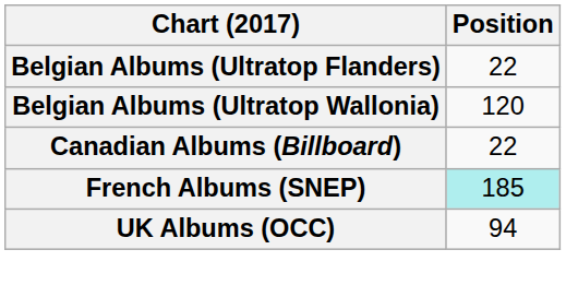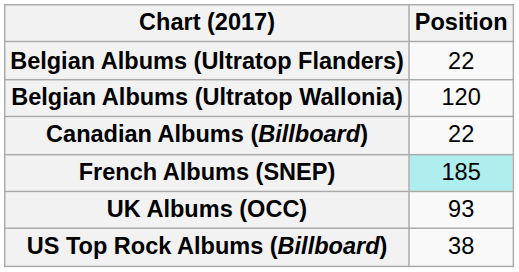UK Albums (OCC) | Position: 94 -> 93
+ row: US Top Rock Albums (Billboard) | 38
